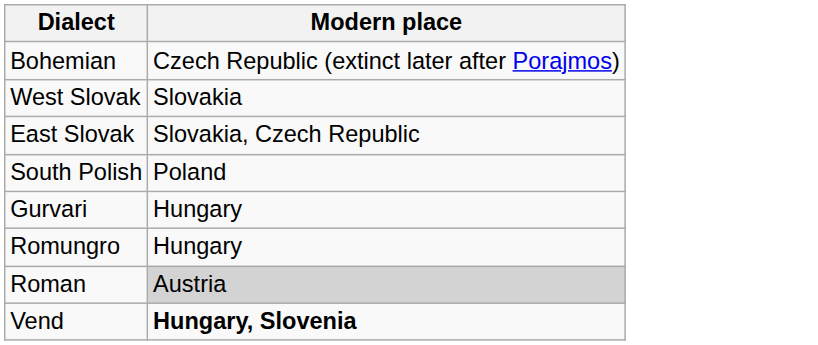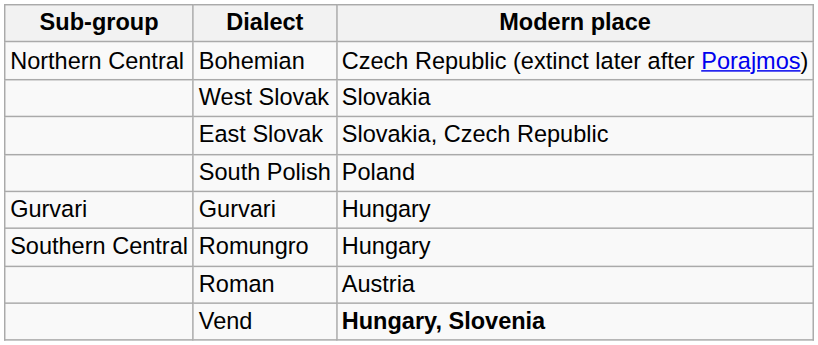+ column: Sub-group | Northern Central | Gurvari | Southern Central
Roman | Modern place: lightgrey background -> no background
